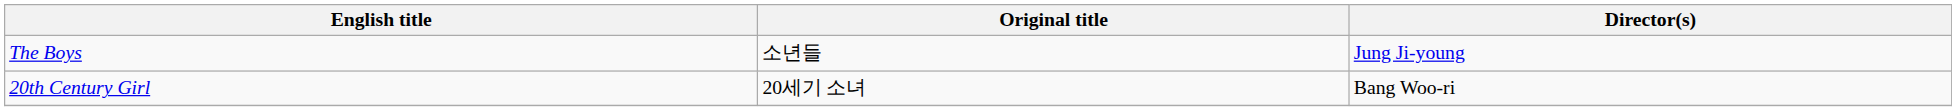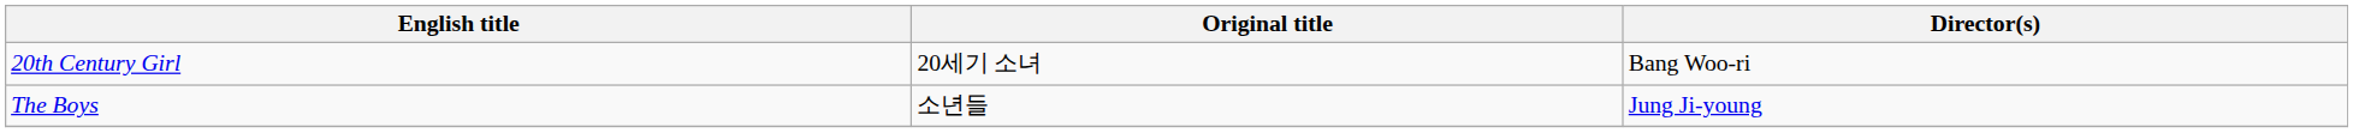rows swapped: 20th Century Girl <-> The Boys
